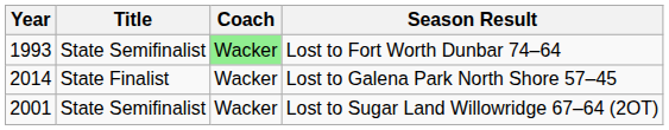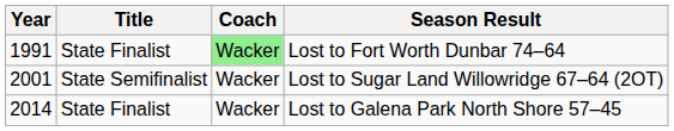Lost to Fort Worth Dunbar 74–64 | Year: 1993 -> 1991
Lost to Fort Worth Dunbar 74–64 | Title: State Semifinalist -> State Finalist
rows swapped: Lost to Sugar Land Willowridge 67–64 (2OT) <-> Lost to Galena Park North Shore 57–45
